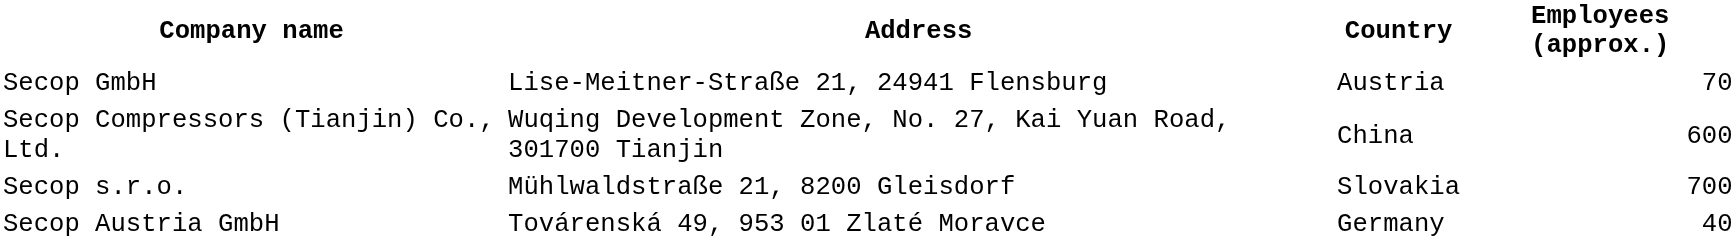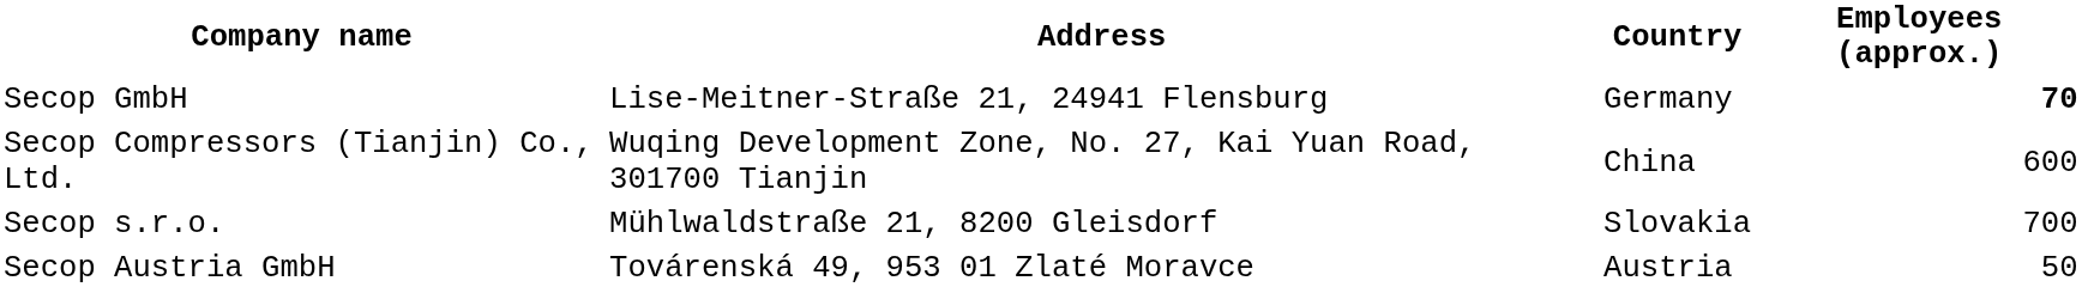Secop GmbH | Country: Austria -> Germany
Secop GmbH | Employees (approx.): normal -> bold
Secop Austria GmbH | Country: Germany -> Austria
Secop Austria GmbH | Employees (approx.): 40 -> 50
